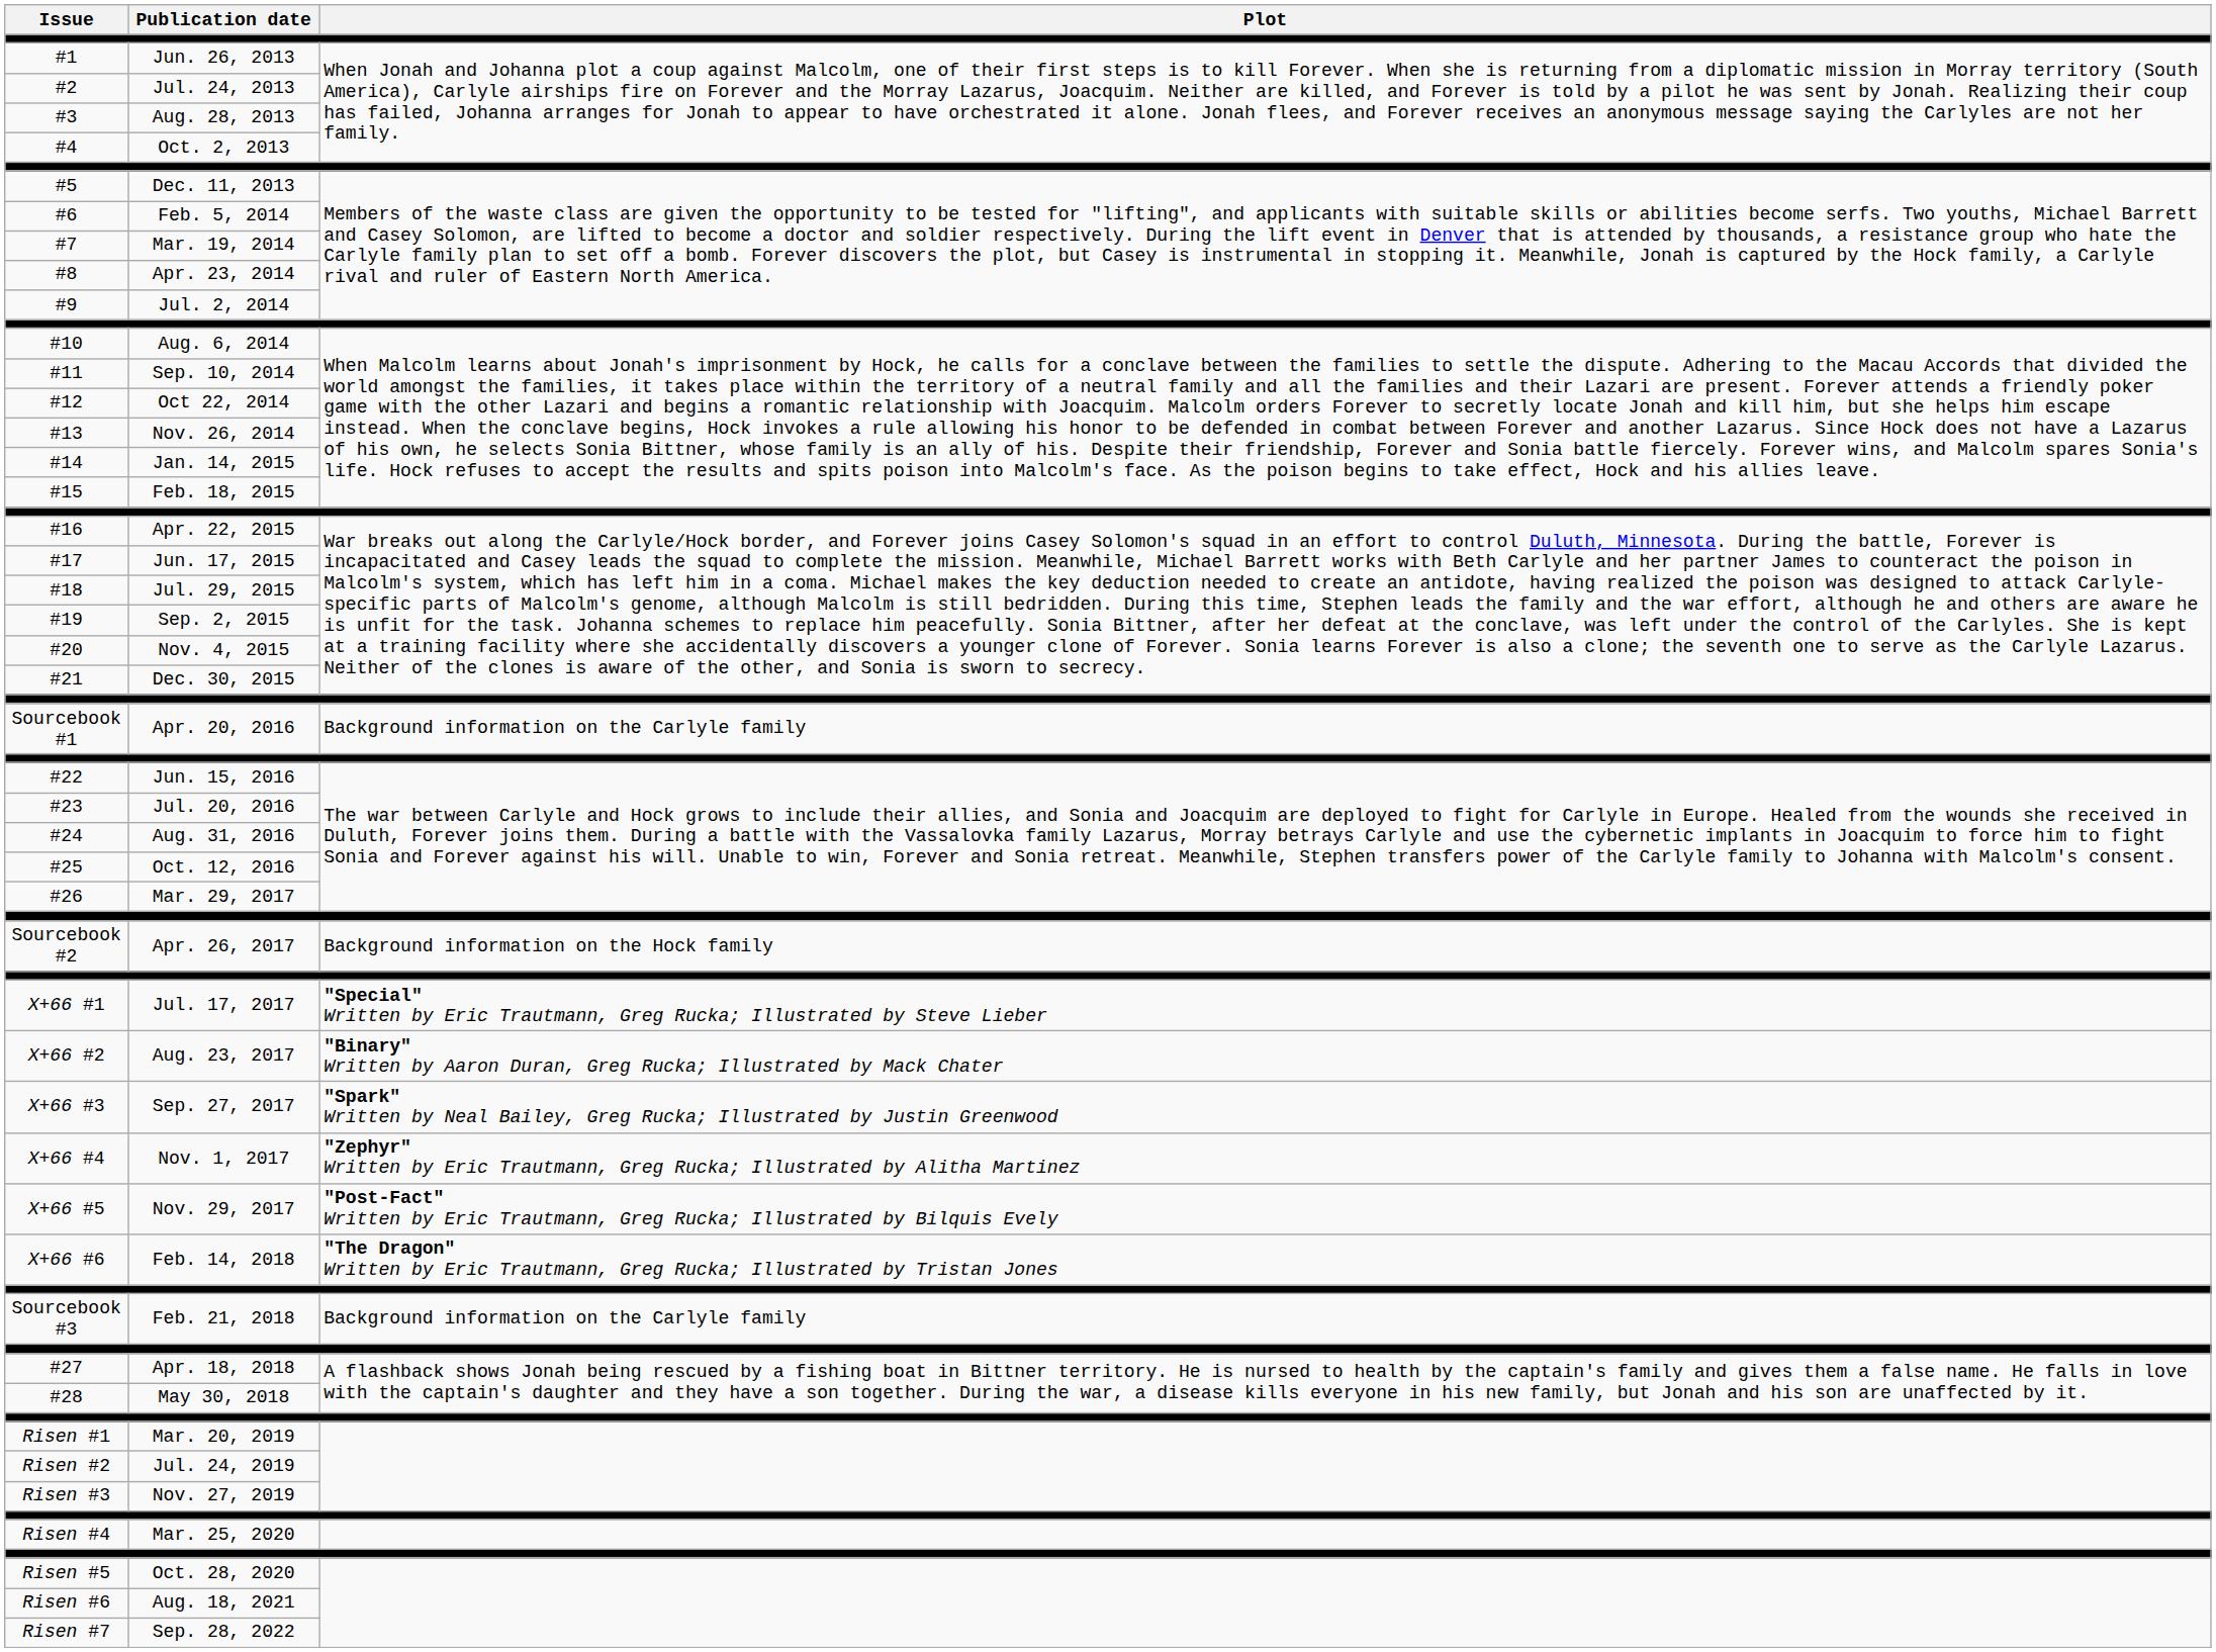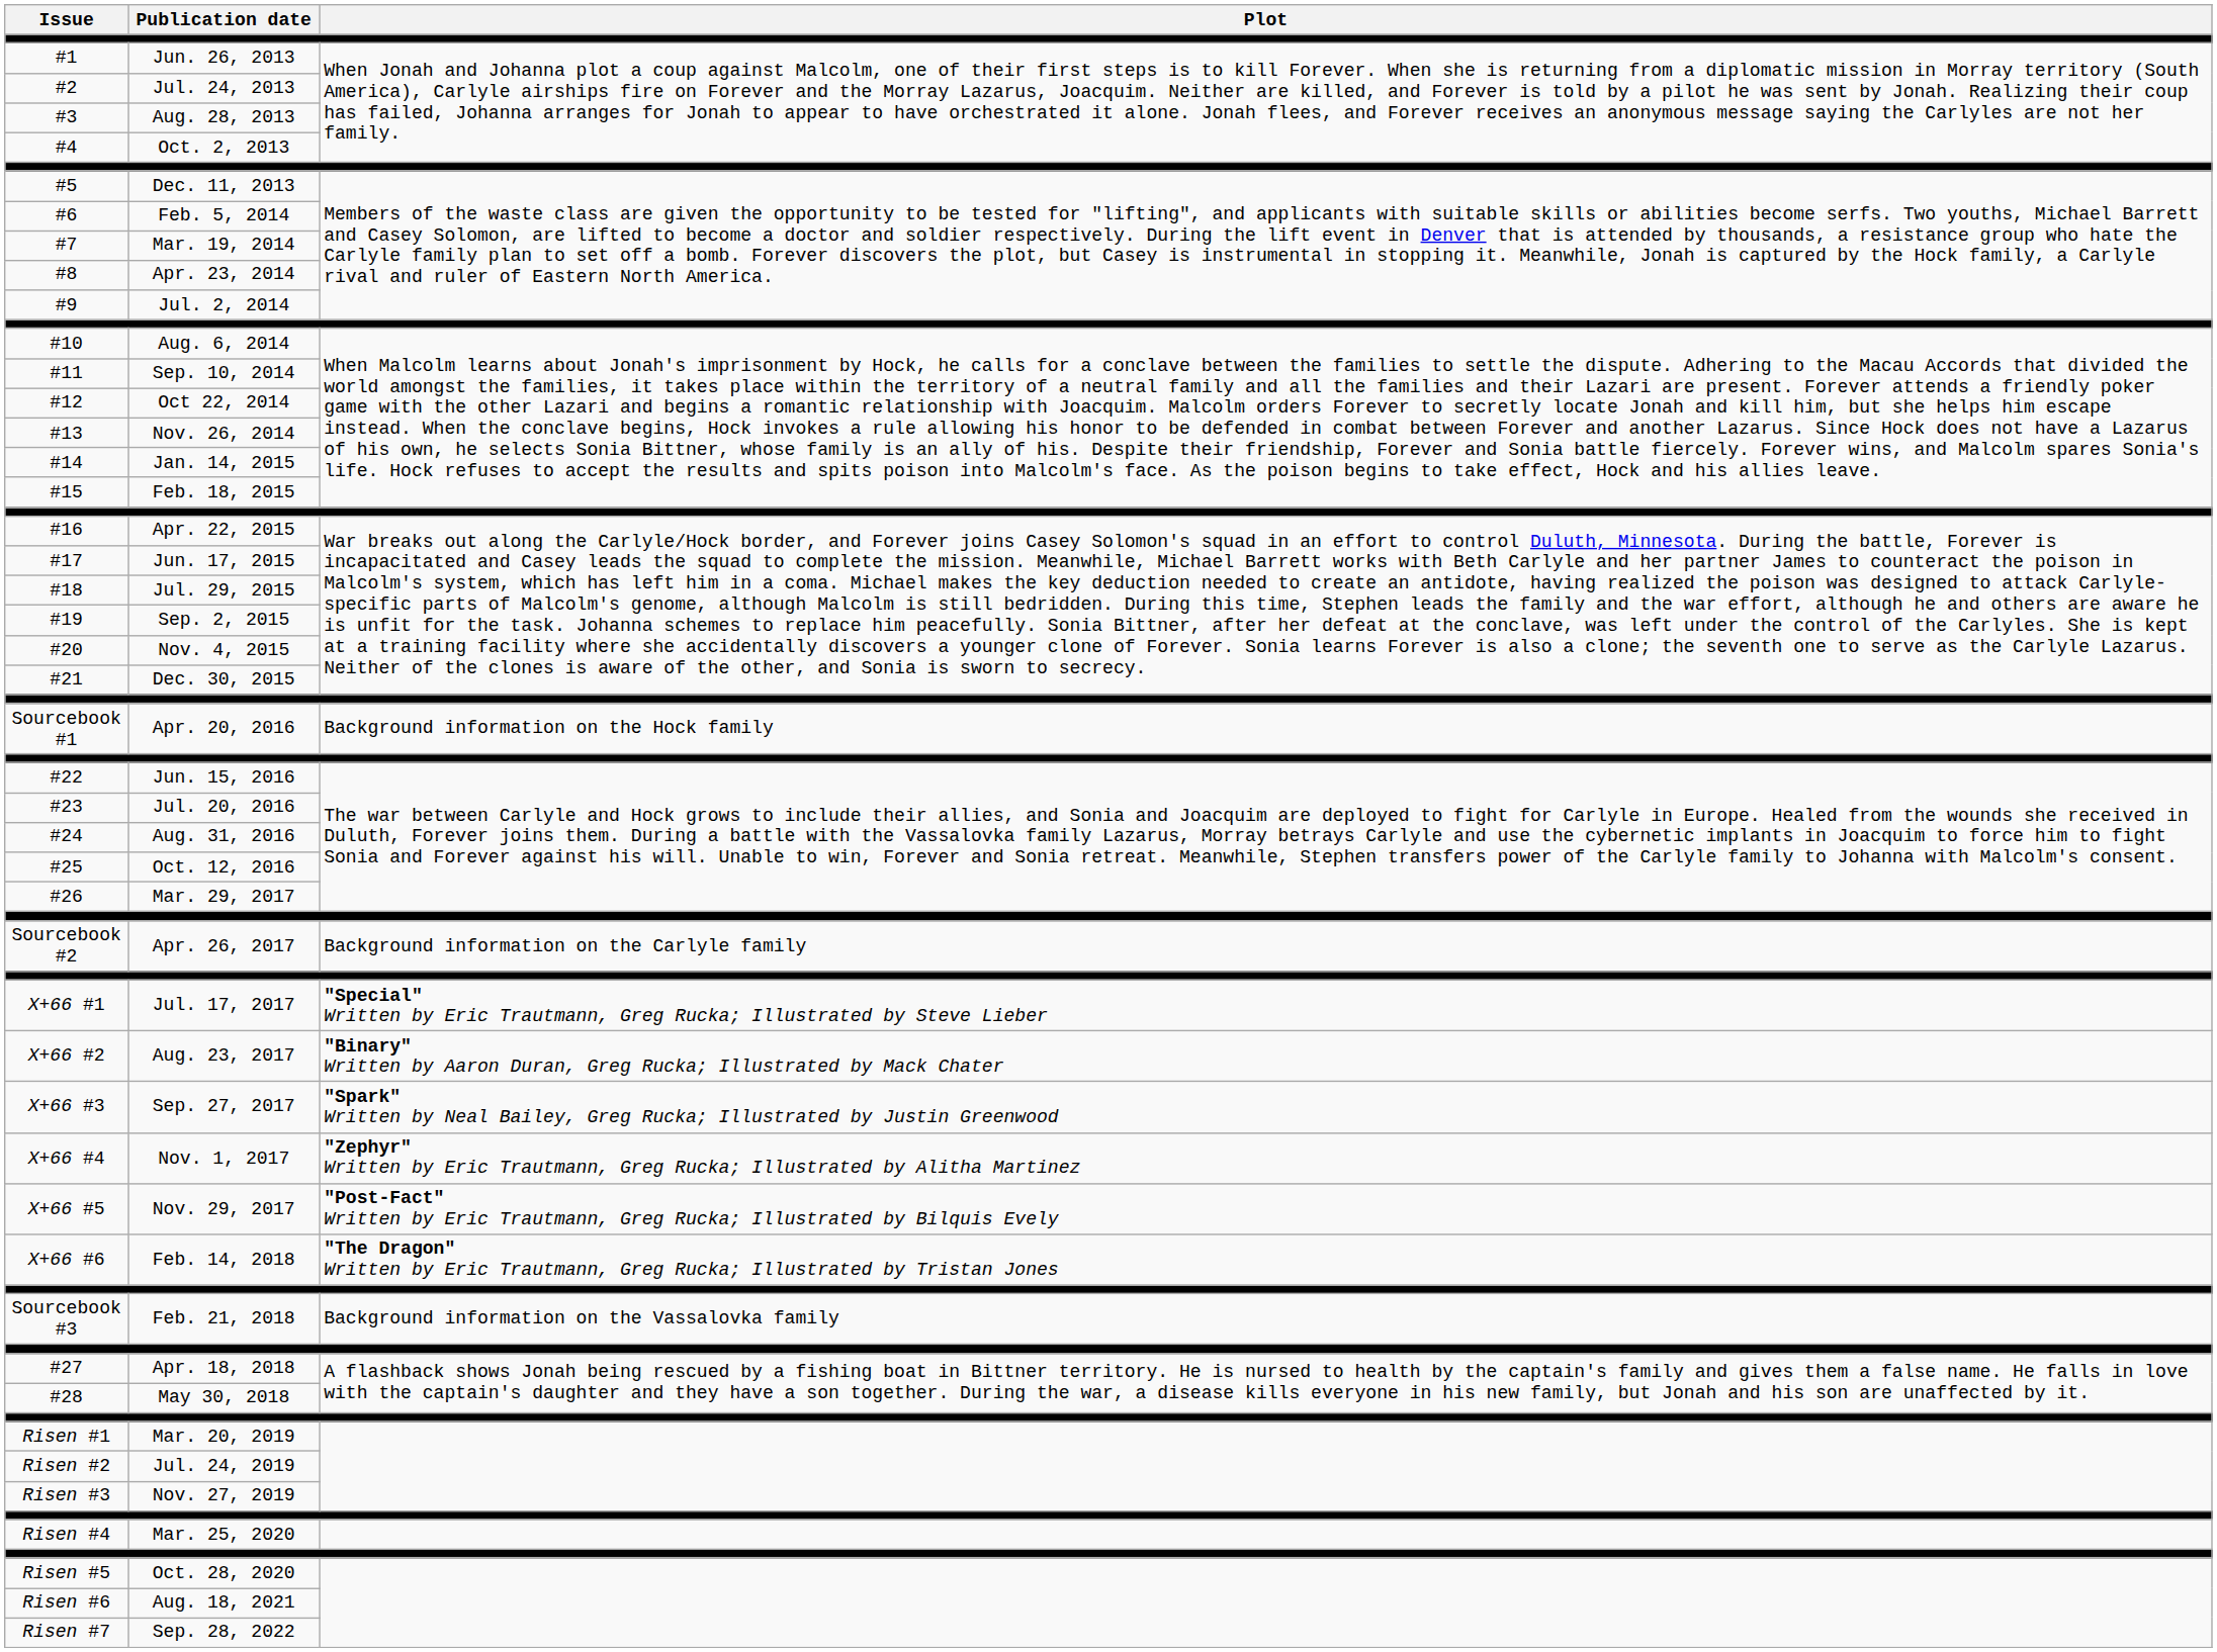Sourcebook #1 | Plot: Background information on the Carlyle family -> Background information on the Hock family
Sourcebook #2 | Plot: Background information on the Hock family -> Background information on the Carlyle family
Sourcebook #3 | Plot: Background information on the Carlyle family -> Background information on the Vassalovka family
